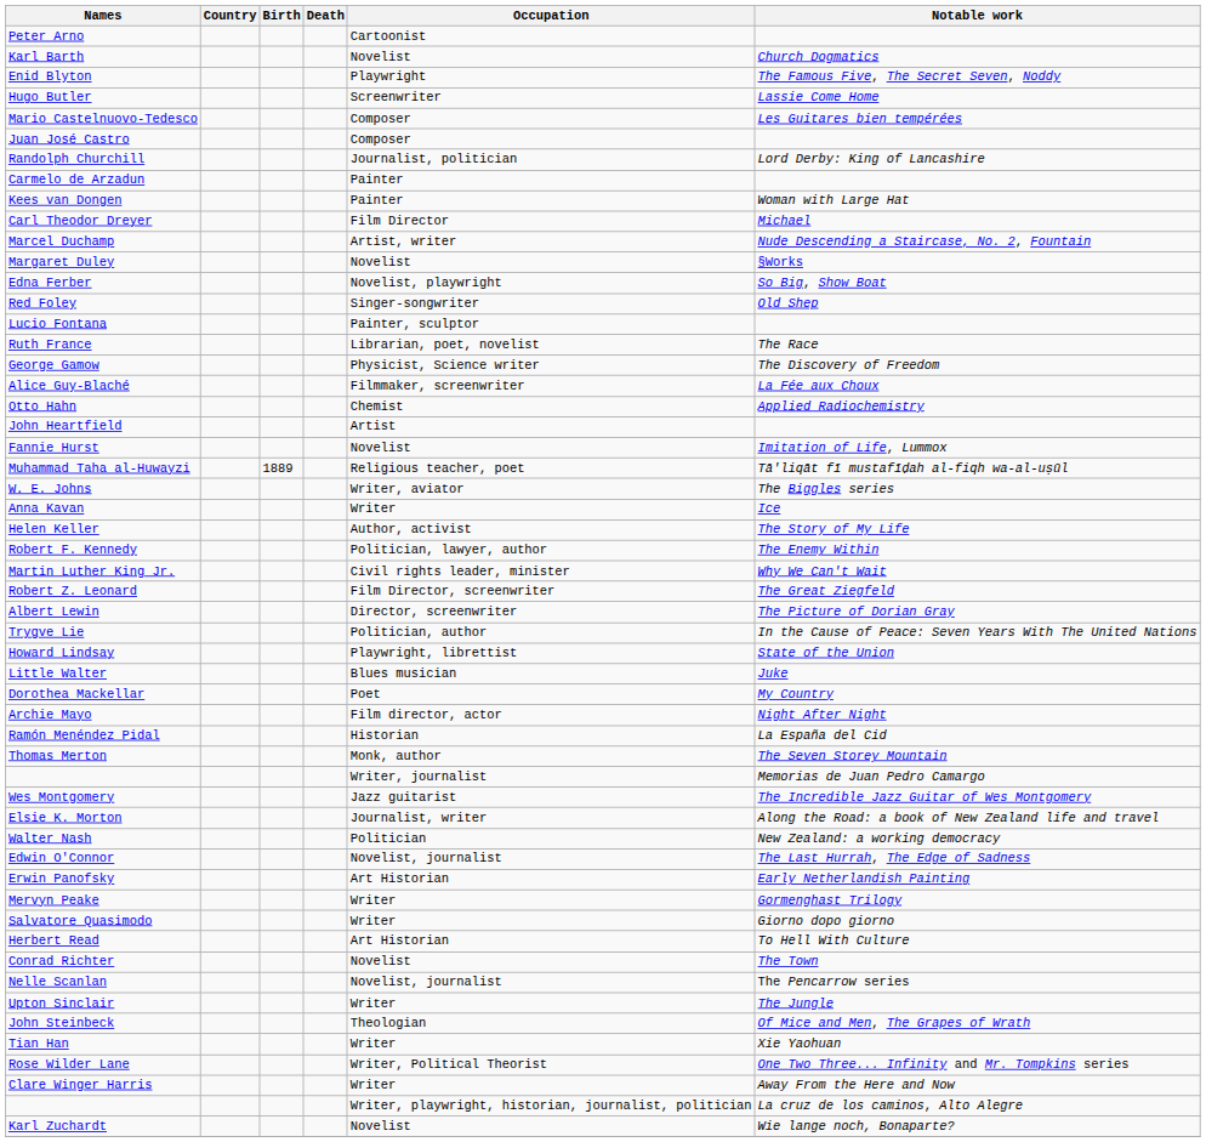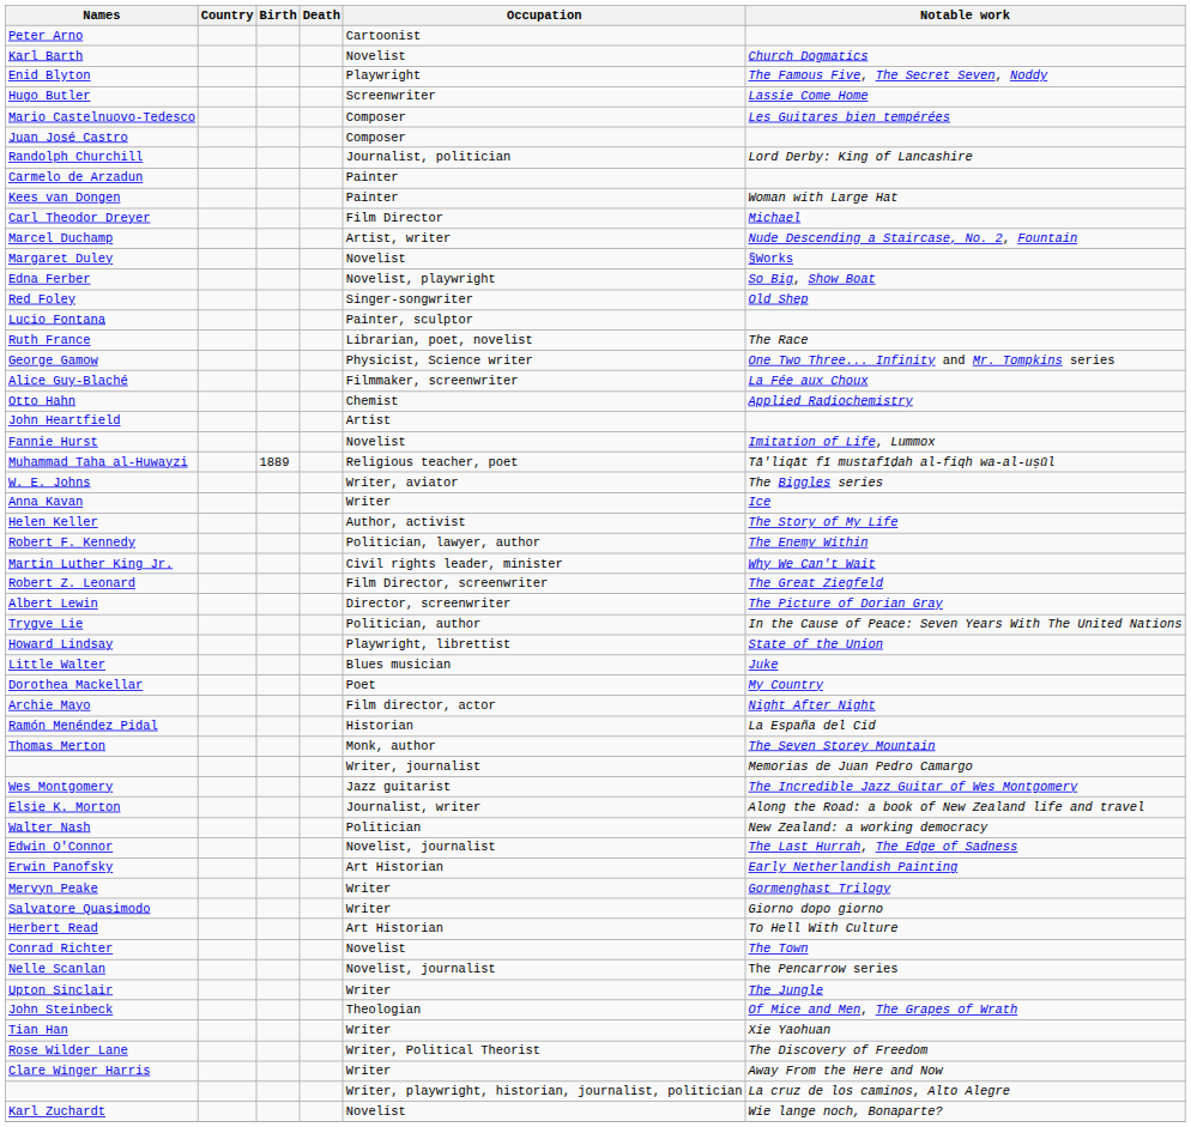George Gamow | Notable work: The Discovery of Freedom -> One Two Three... Infinity and Mr. Tompkins series
Rose Wilder Lane | Notable work: One Two Three... Infinity and Mr. Tompkins series -> The Discovery of Freedom
